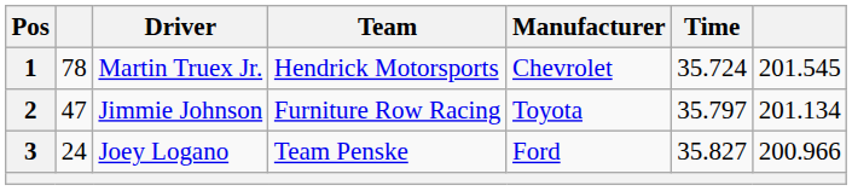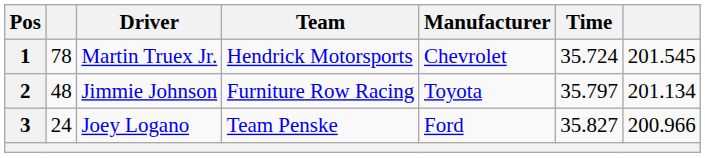2 | column 2: 47 -> 48
